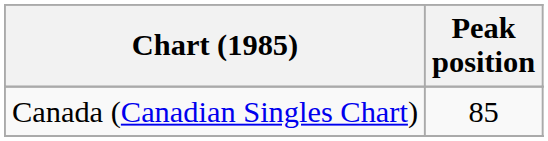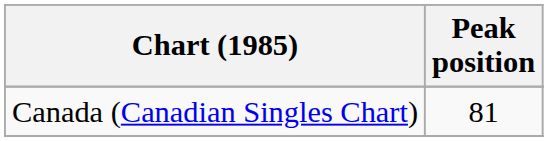Canada (Canadian Singles Chart) | Peak position: 85 -> 81
